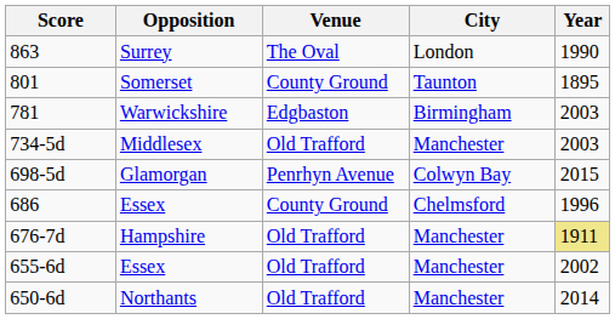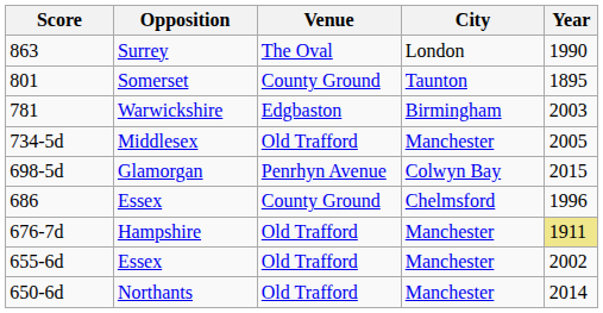734-5d | Year: 2003 -> 2005
